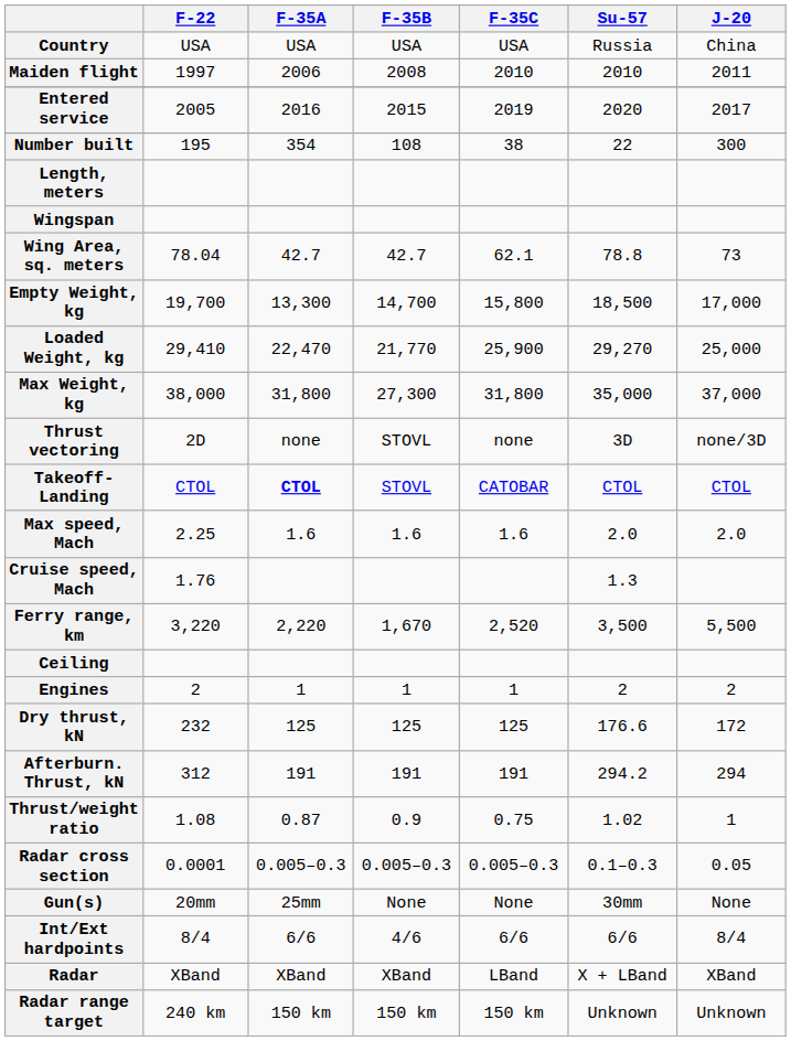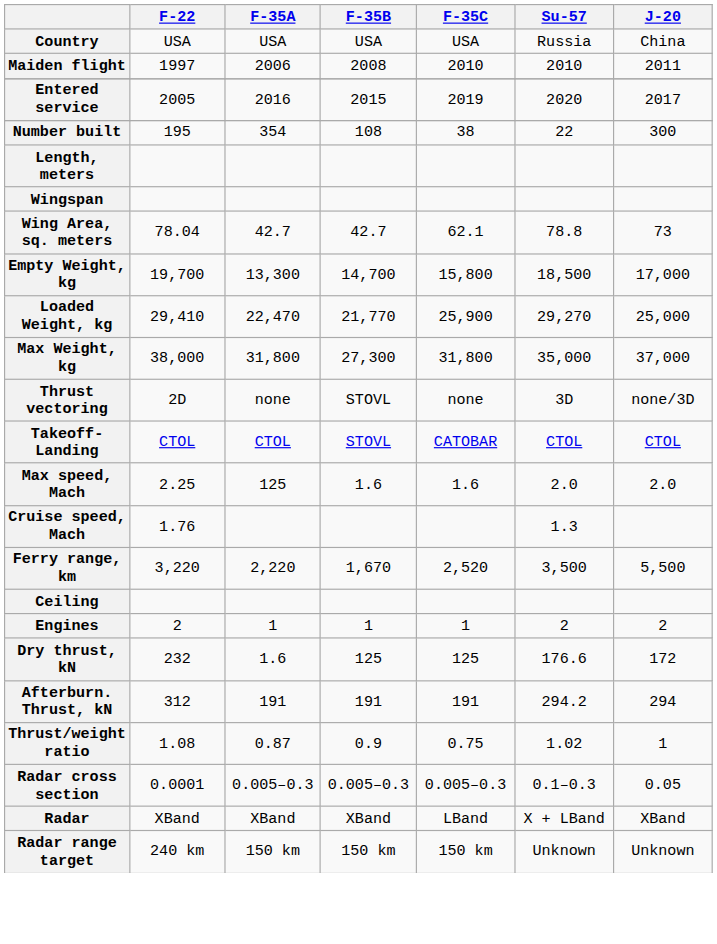Takeoff-Landing | F-35A: bold -> normal
Max speed, Mach | F-35A: 1.6 -> 125
Dry thrust, kN | F-35A: 125 -> 1.6
- row: Gun(s) | 20mm | 25mm | None | None | 30mm | None
- row: Int/Ext hardpoints | 8/4 | 6/6 | 4/6 | 6/6 | 6/6 | 8/4
